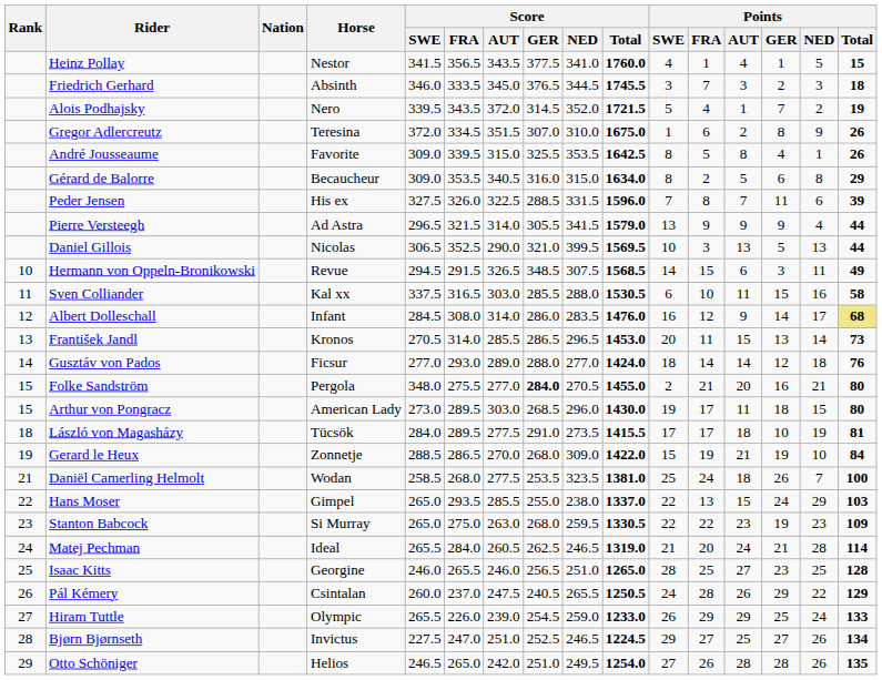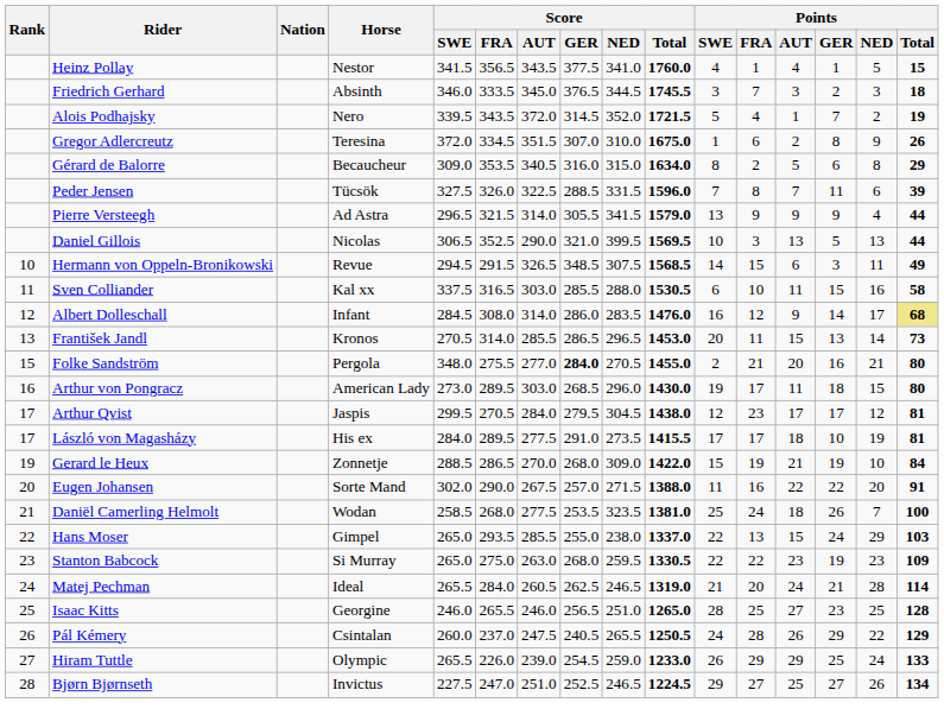- row: André Jousseaume | Favorite | 309.0 | 339.5 | 315.0 | 325.5 | 353.5 | 1642.5 | 8 | 5 | 8 | 4 | 1 | 26
Peder Jensen | Horse: His ex -> Tücsök
- row: 14 | Gusztáv von Pados | Ficsur | 277.0 | 293.0 | 289.0 | 288.0 | 277.0 | 1424.0 | 18 | 14 | 14 | 12 | 18 | 76
Arthur von Pongracz | Rank: 15 -> 16
+ row: 17 | Arthur Qvist | Jaspis | 299.5 | 270.5 | 284.0 | 279.5 | 304.5 | 1438.0 | 12 | 23 | 17 | 17 | 12 | 81
László von Magasházy | Rank: 18 -> 17
László von Magasházy | Horse: Tücsök -> His ex
+ row: 20 | Eugen Johansen | Sorte Mand | 302.0 | 290.0 | 267.5 | 257.0 | 271.5 | 1388.0 | 11 | 16 | 22 | 22 | 20 | 91
- row: 29 | Otto Schöniger | Helios | 246.5 | 265.0 | 242.0 | 251.0 | 249.5 | 1254.0 | 27 | 26 | 28 | 28 | 26 | 135
